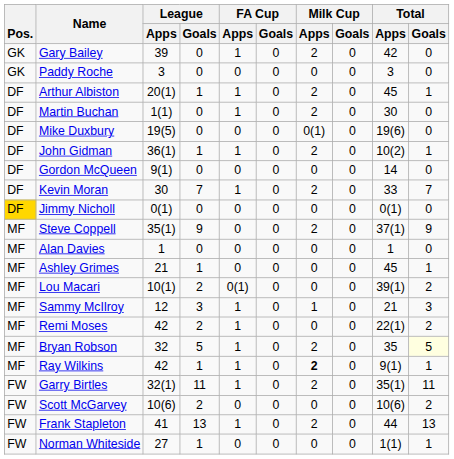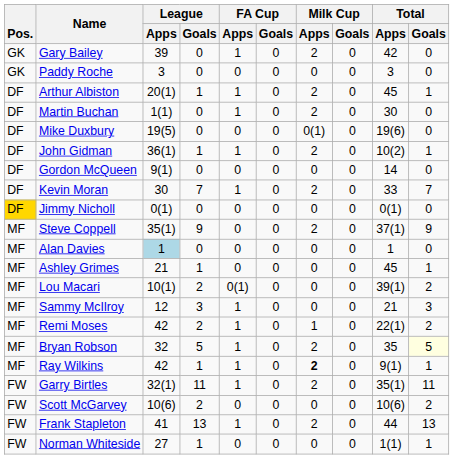Alan Davies | League / Apps: no background -> lightblue background
Sammy McIlroy | Milk Cup / Apps: 1 -> 0
Remi Moses | Milk Cup / Apps: 0 -> 1
